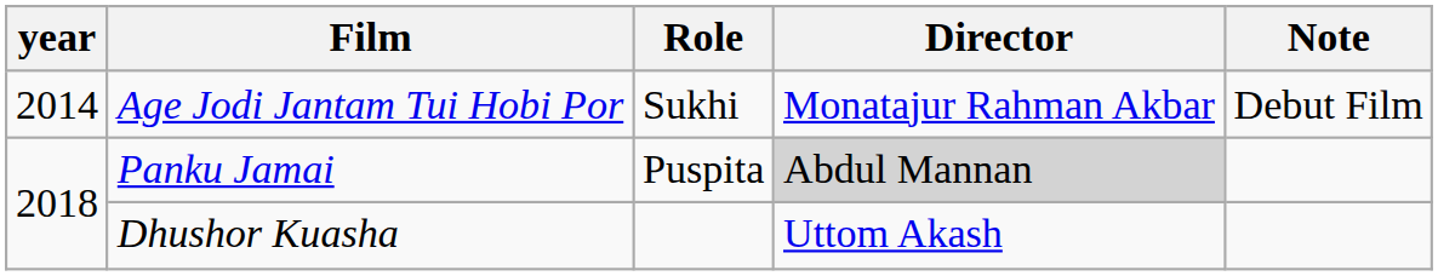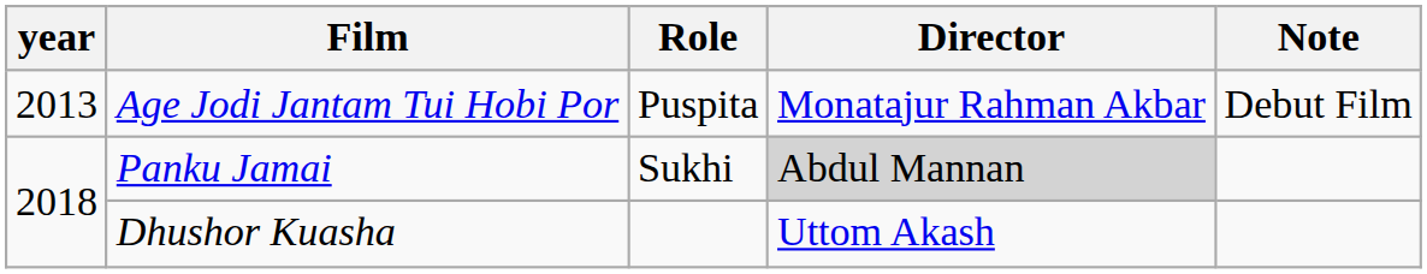Age Jodi Jantam Tui Hobi Por | year: 2014 -> 2013
Age Jodi Jantam Tui Hobi Por | Role: Sukhi -> Puspita
Panku Jamai | Role: Puspita -> Sukhi
